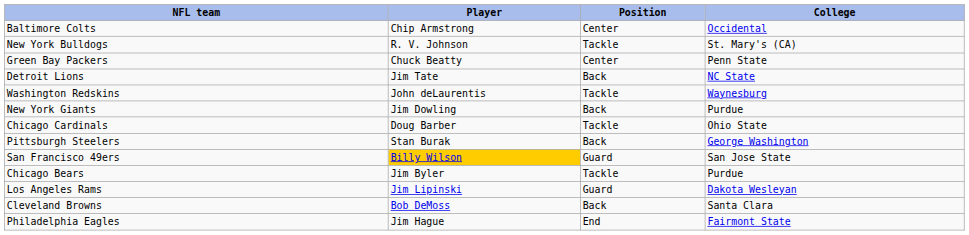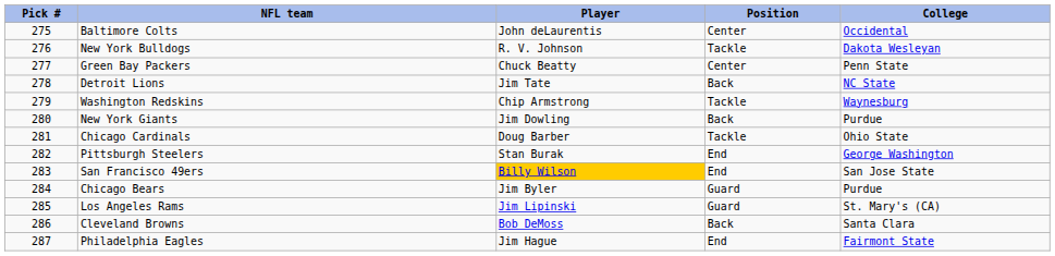+ column: Pick # | 275 | 276 | 277 | 278 | 279 | 280 | 281 | 282 | 283 | 284 | 285 | 286 | 287
Baltimore Colts | Player: Chip Armstrong -> John deLaurentis
New York Bulldogs | College: St. Mary's (CA) -> Dakota Wesleyan
Washington Redskins | Player: John deLaurentis -> Chip Armstrong
Pittsburgh Steelers | Position: Back -> End
San Francisco 49ers | Position: Guard -> End
Chicago Bears | Position: Tackle -> Guard
Los Angeles Rams | College: Dakota Wesleyan -> St. Mary's (CA)
